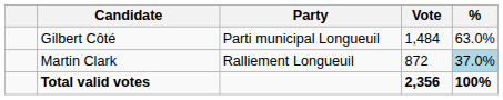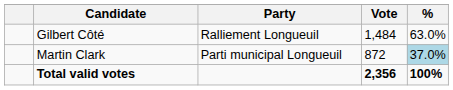Gilbert Côté | Party: Parti municipal Longueuil -> Ralliement Longueuil
Martin Clark | Party: Ralliement Longueuil -> Parti municipal Longueuil
